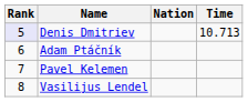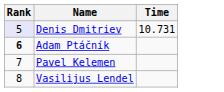- column: Nation
Denis Dmitriev | Time: 10.713 -> 10.731
Adam Ptáčník | Rank: normal -> bold
